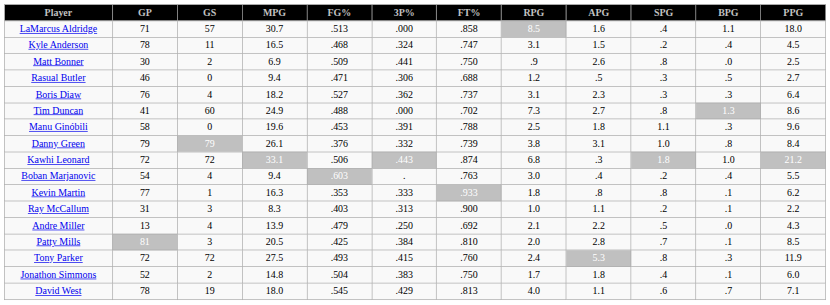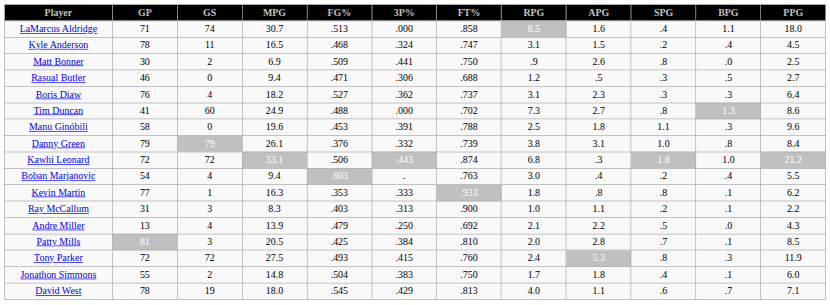LaMarcus Aldridge | GS: 57 -> 74
Jonathon Simmons | GP: 52 -> 55
